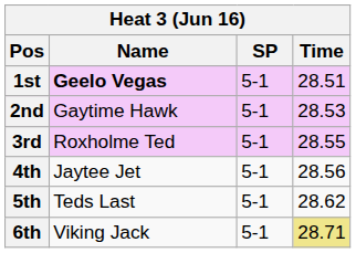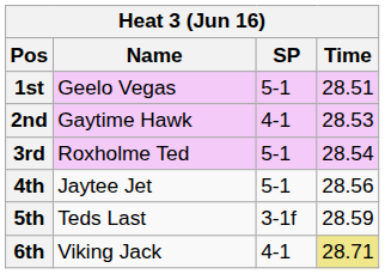1st | Name: bold -> normal
2nd | SP: 5-1 -> 4-1
3rd | Time: 28.55 -> 28.54
5th | SP: 5-1 -> 3-1f
5th | Time: 28.62 -> 28.59
6th | SP: 5-1 -> 4-1
